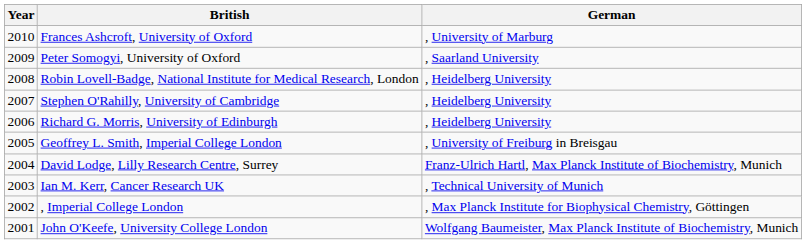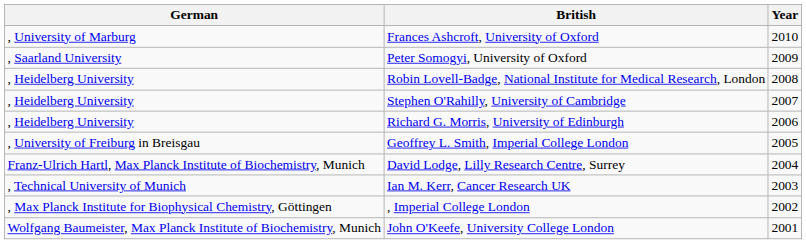columns swapped: Year <-> German
